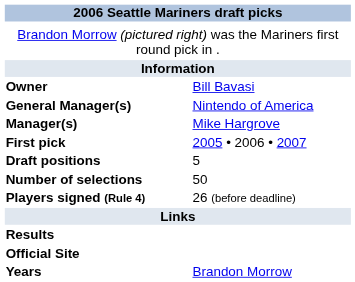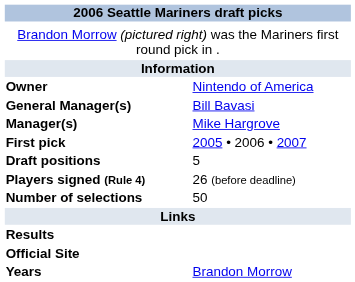Owner | column 2: Bill Bavasi -> Nintendo of America
General Manager(s) | column 2: Nintendo of America -> Bill Bavasi
rows swapped: Number of selections <-> Players signed (Rule 4)
